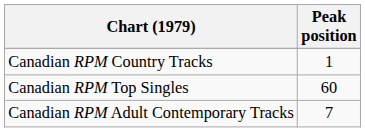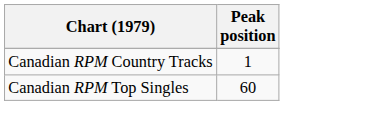- row: Canadian RPM Adult Contemporary Tracks | 7
